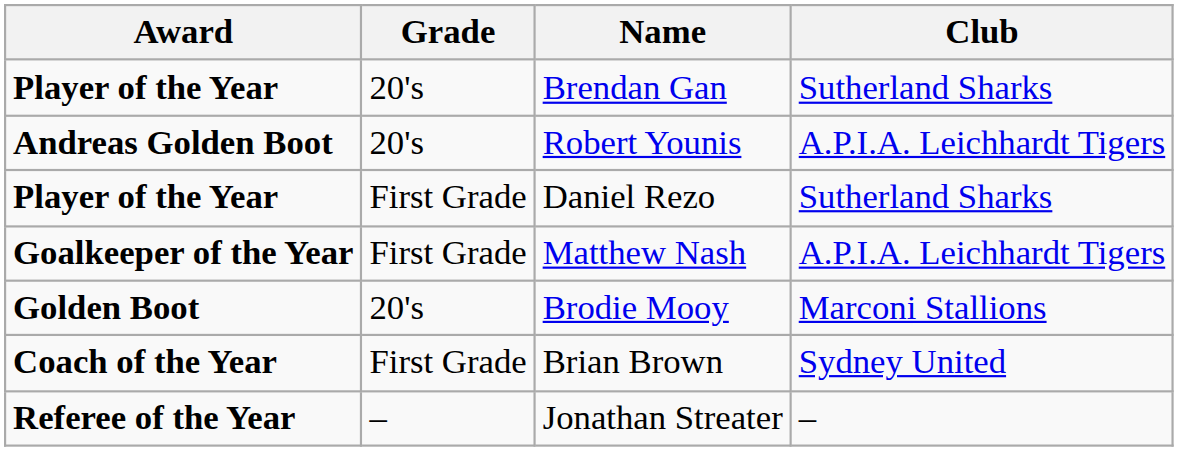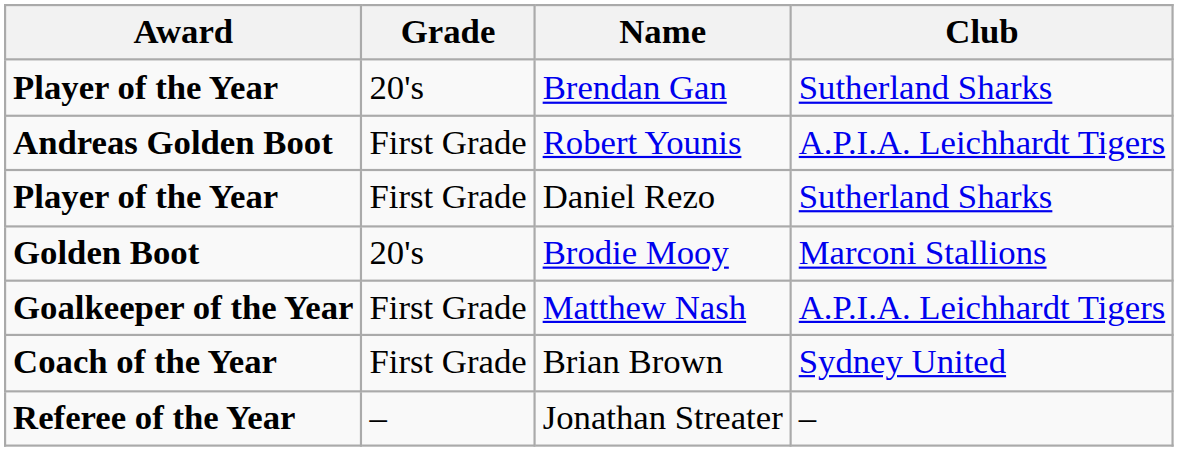Robert Younis | Grade: 20's -> First Grade
rows swapped: Brodie Mooy <-> Matthew Nash
